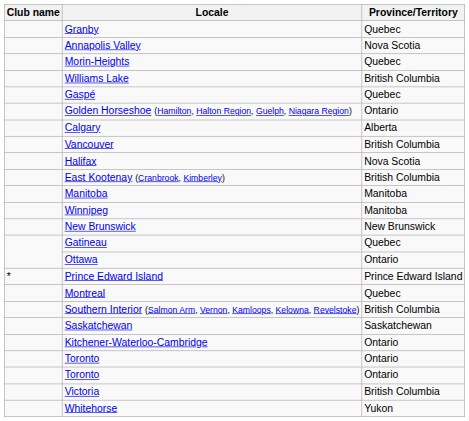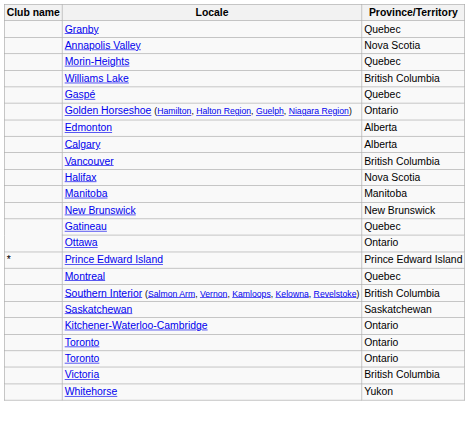+ row: Edmonton | Alberta
- row: East Kootenay (Cranbrook, Kimberley) | British Columbia
- row: Winnipeg | Manitoba
